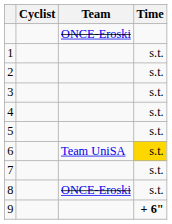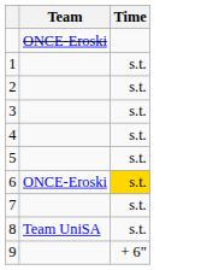- column: Cyclist
6 | Team: Team UniSA -> ONCE-Eroski
8 | Team: ONCE-Eroski -> Team UniSA
9 | Time: bold -> normal
